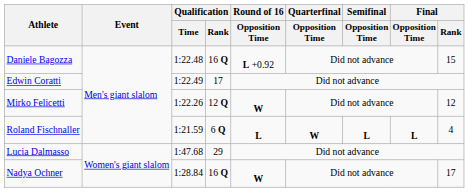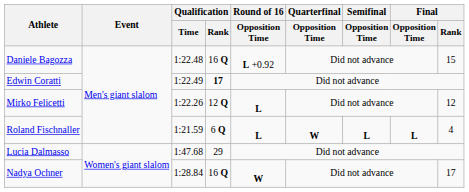Edwin Coratti | Qualification / Rank: normal -> bold
Mirko Felicetti | Round of 16 / Opposition Time: W -> L
